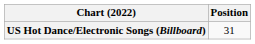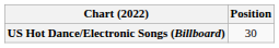US Hot Dance/Electronic Songs (Billboard) | Position: 31 -> 30
